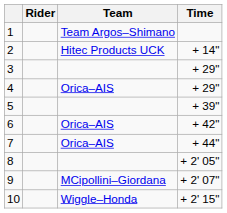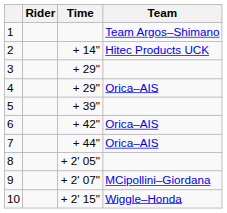columns swapped: Team <-> Time
